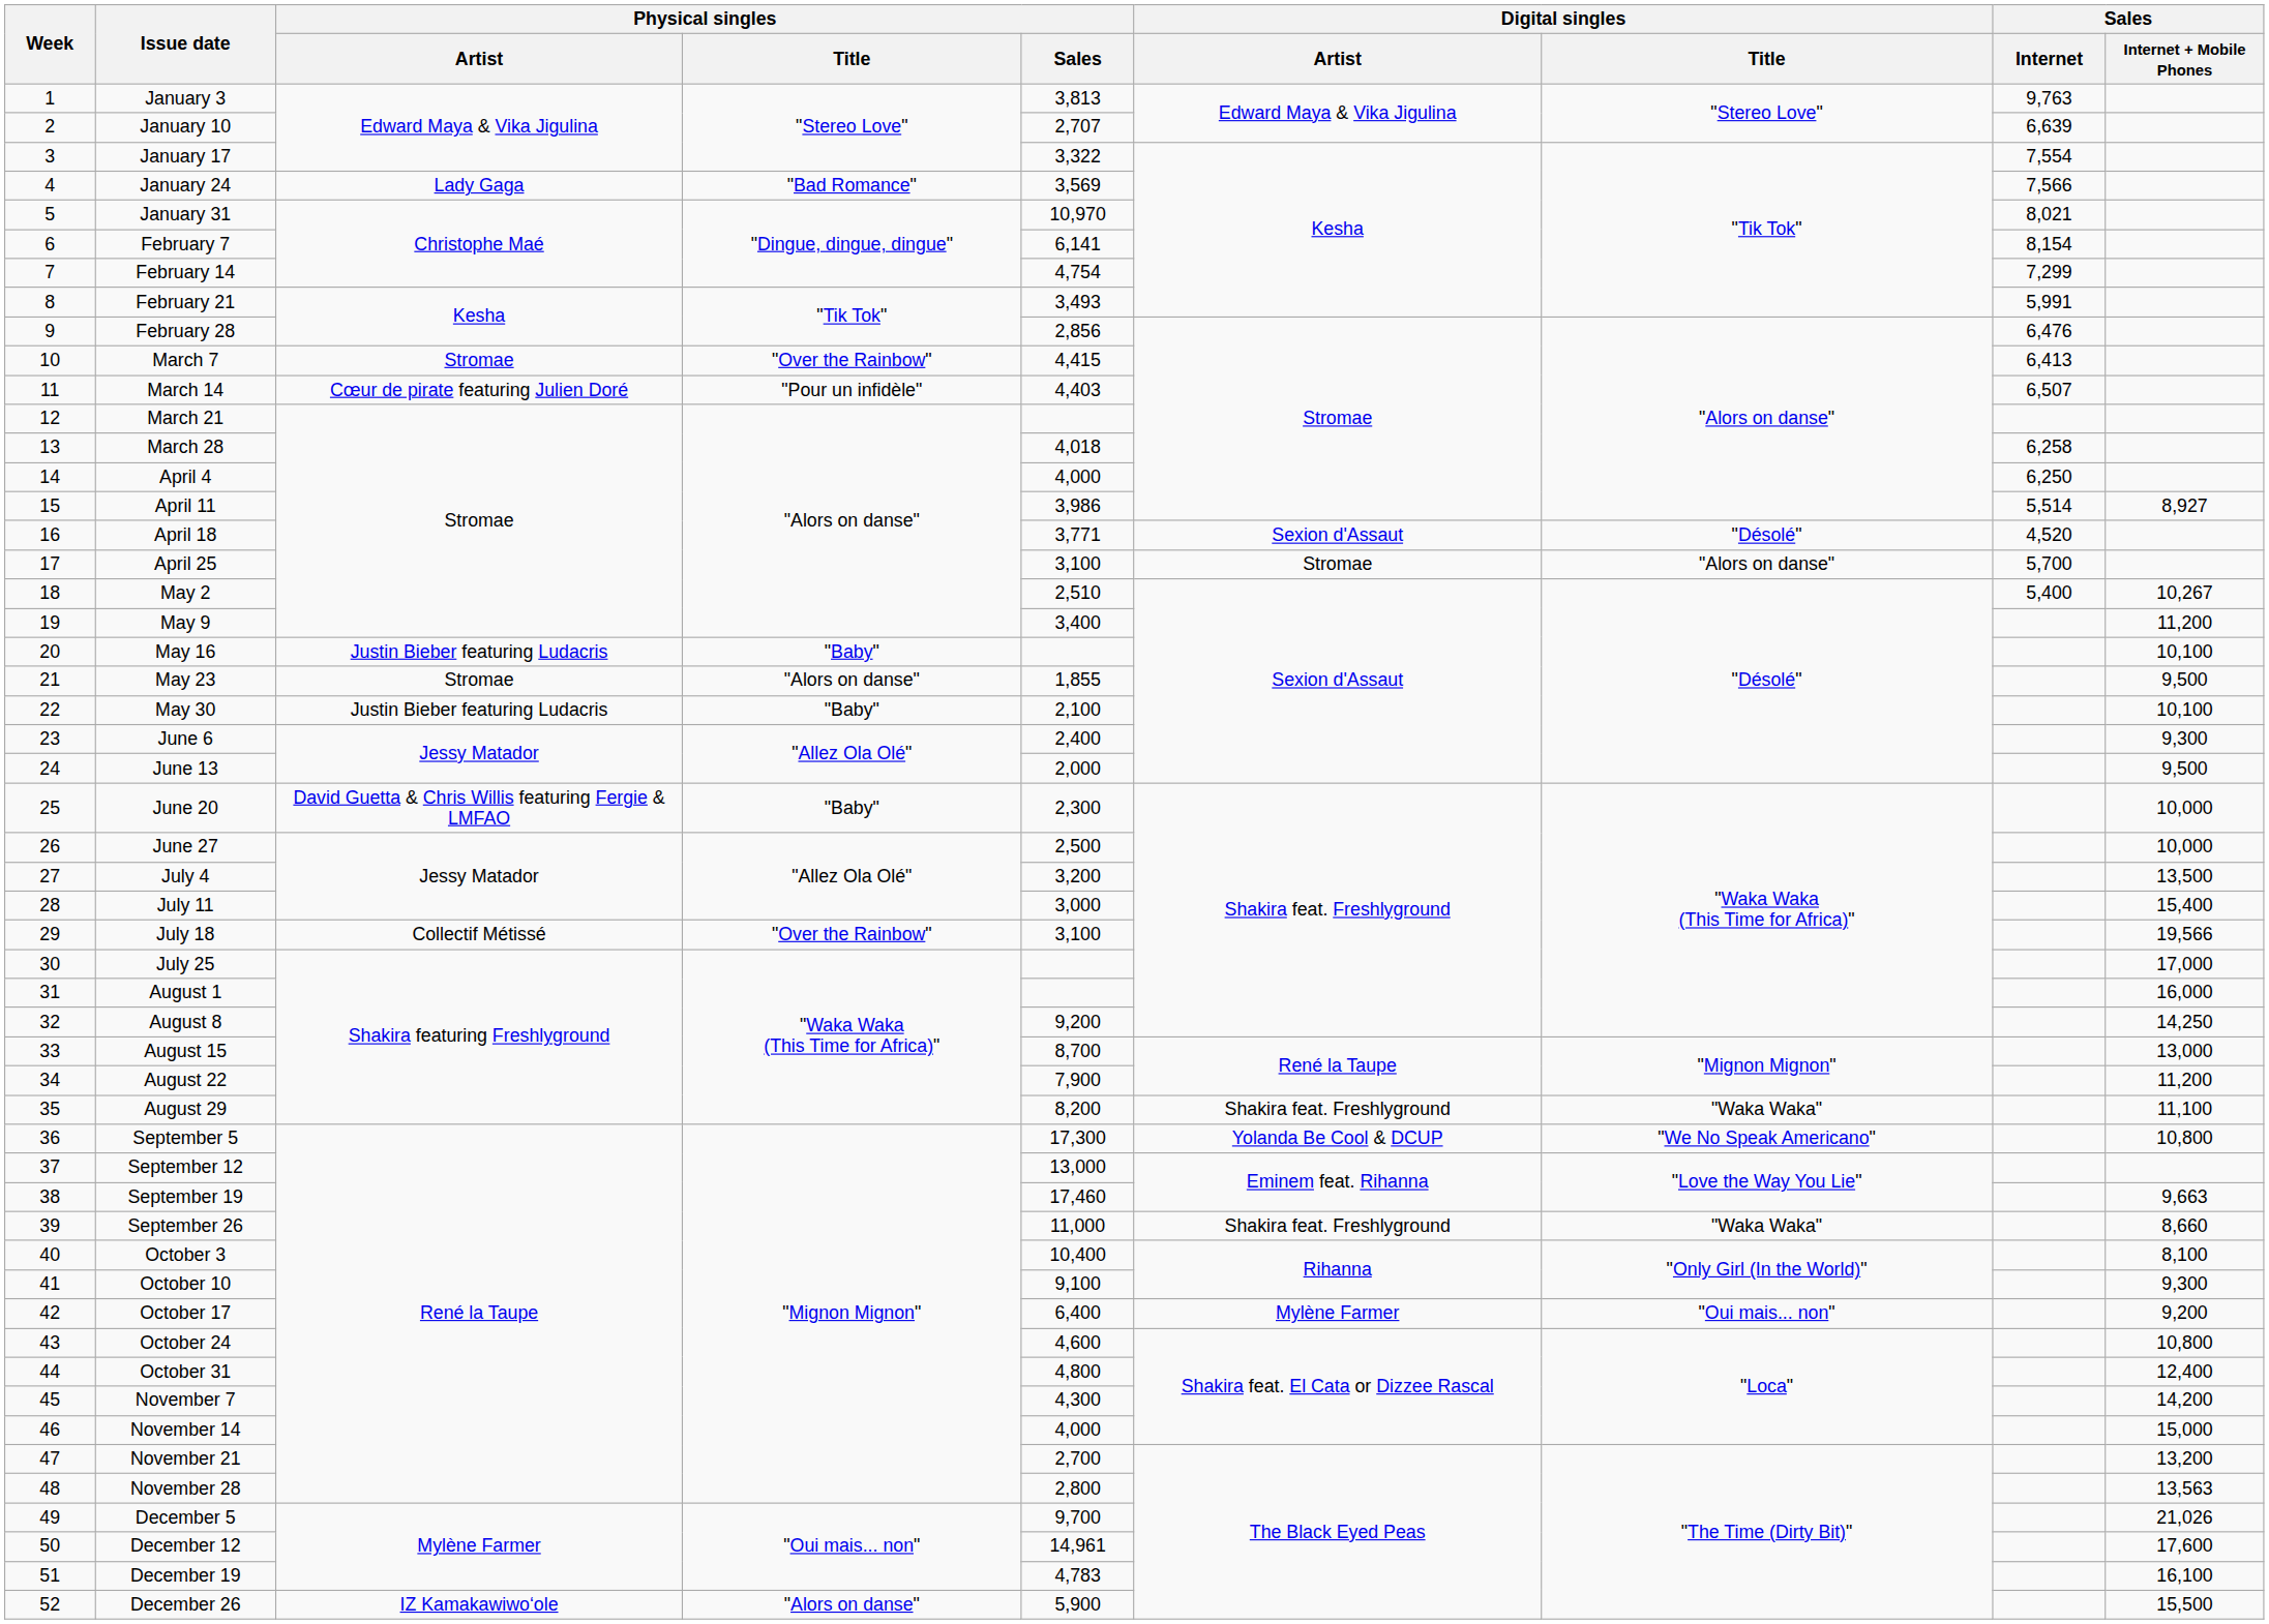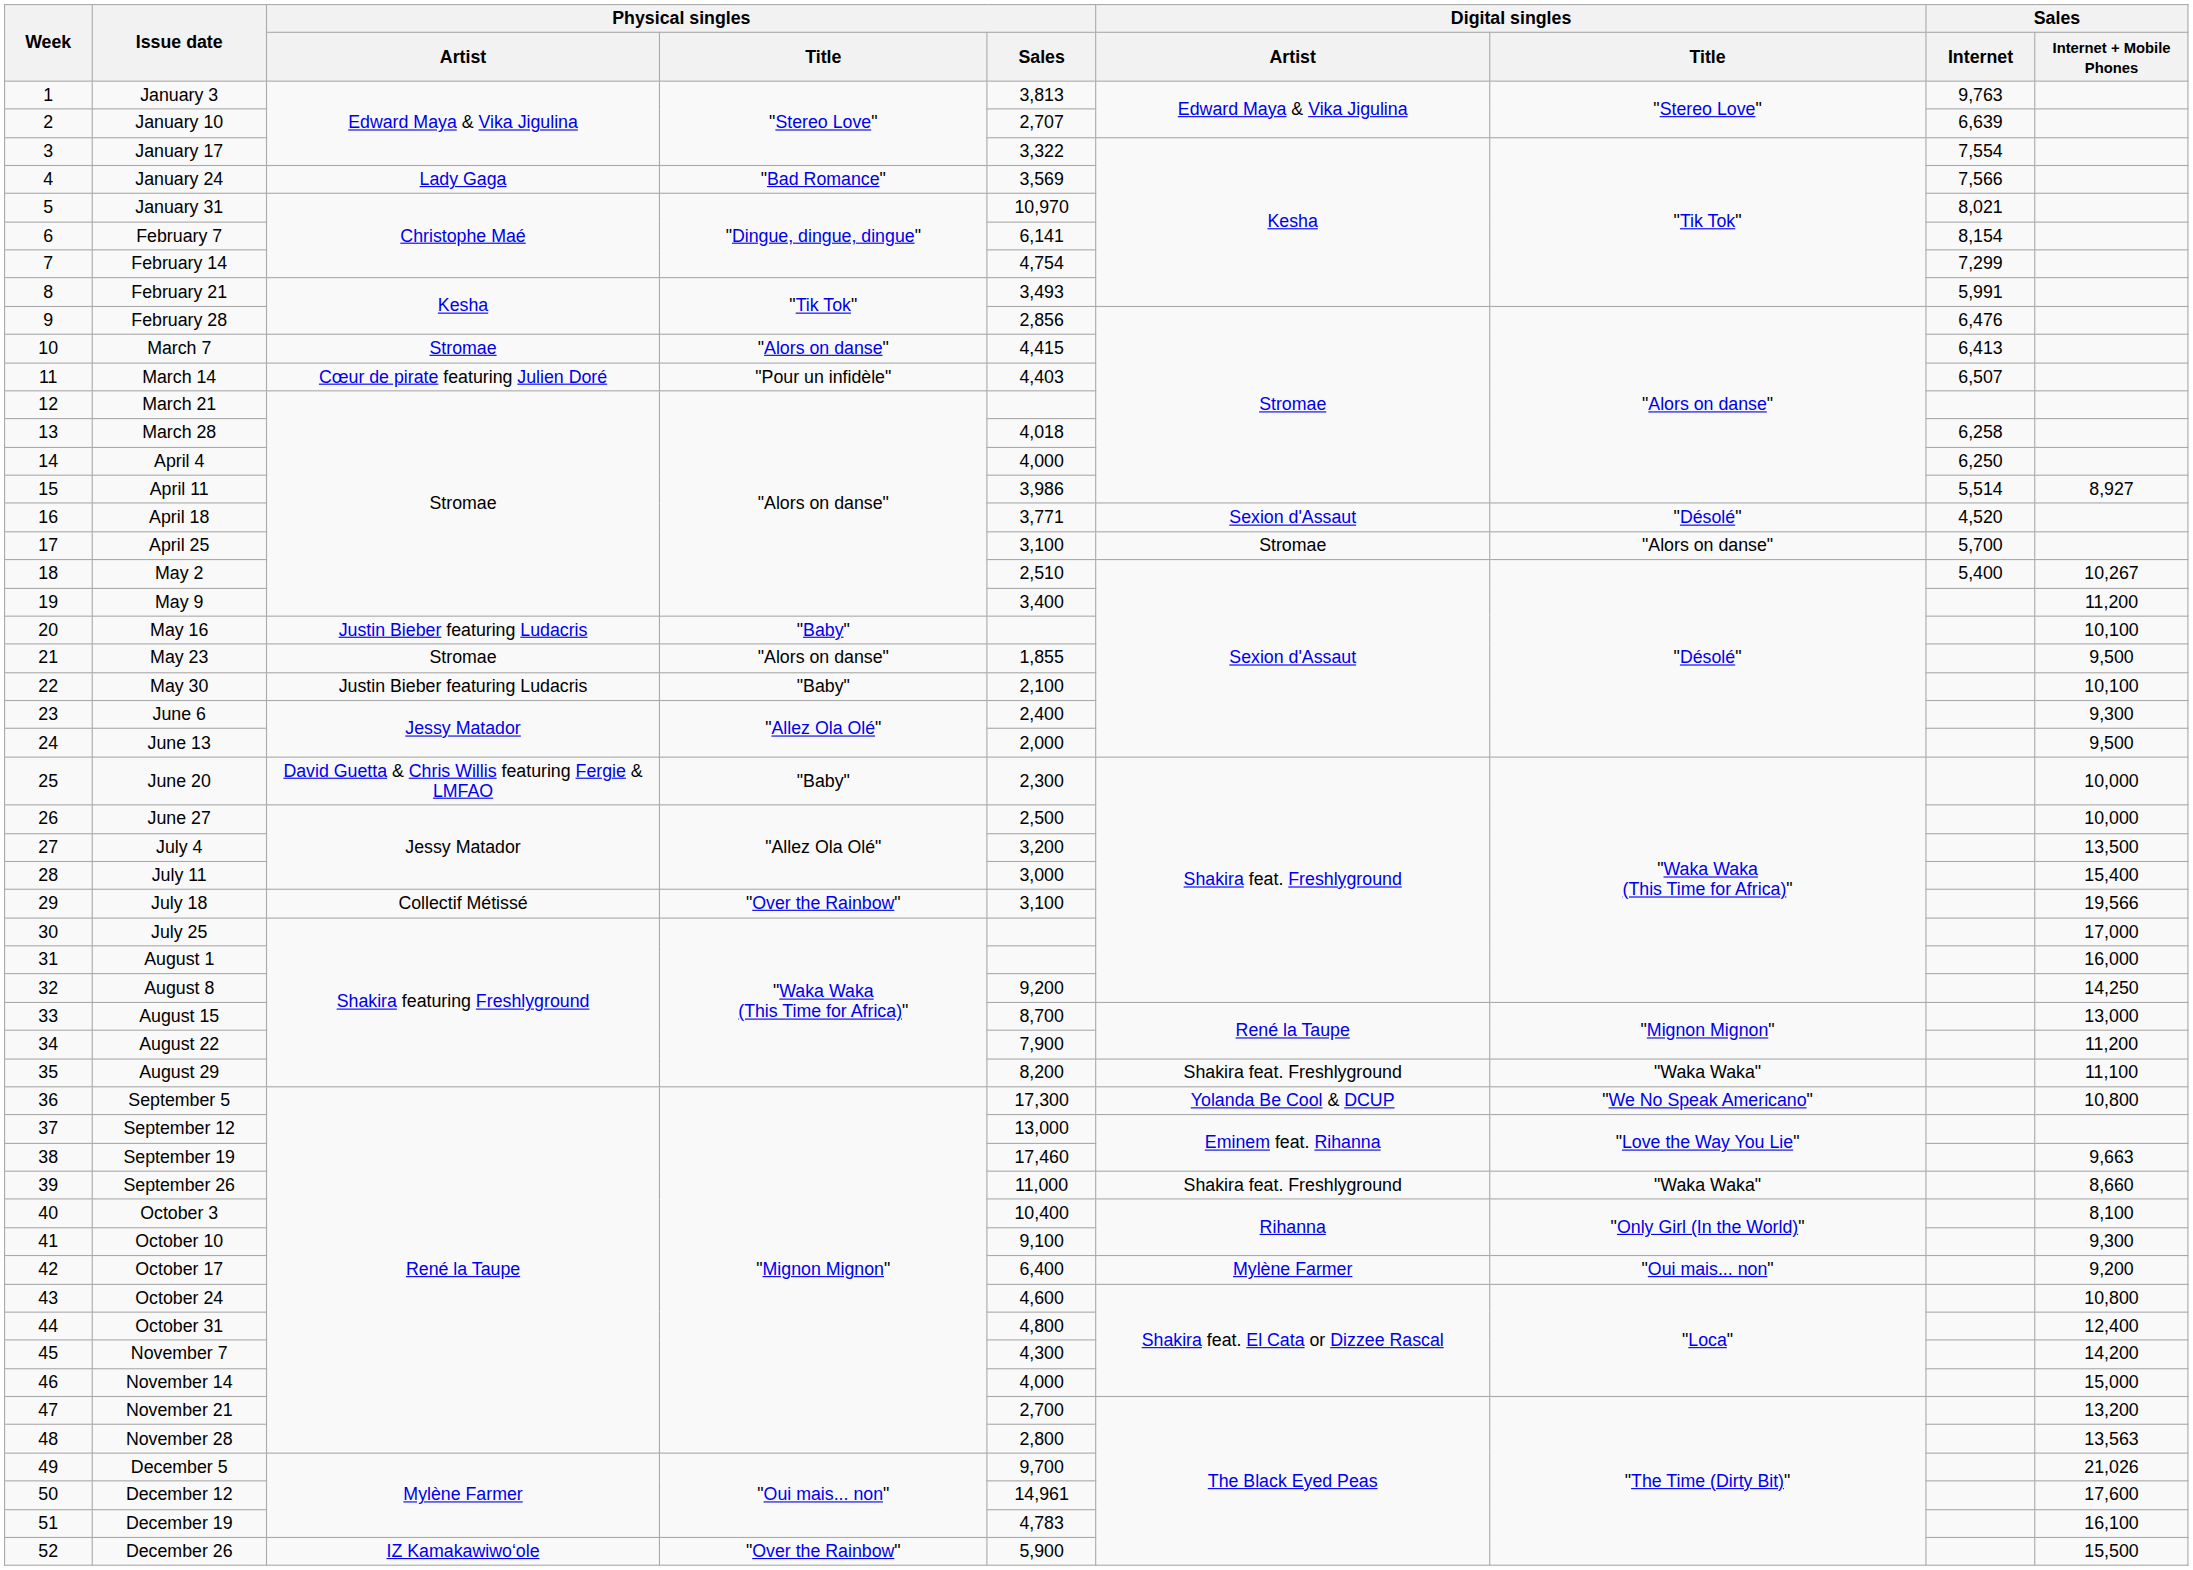March 7 | Physical singles / Title: "Over the Rainbow" -> "Alors on danse"
December 26 | Physical singles / Title: "Alors on danse" -> "Over the Rainbow"
